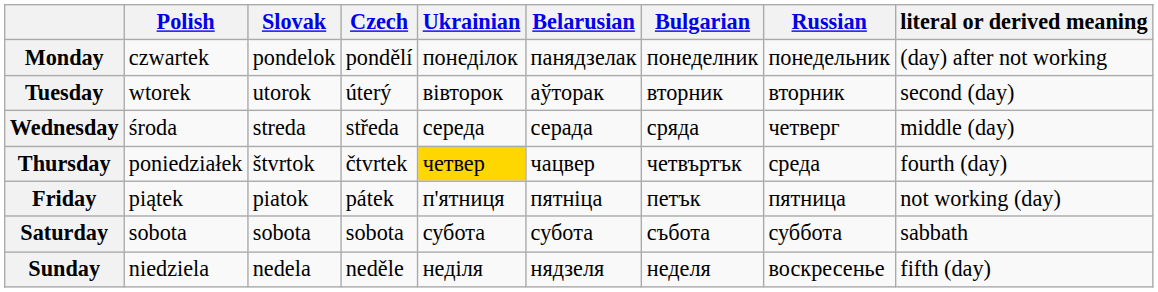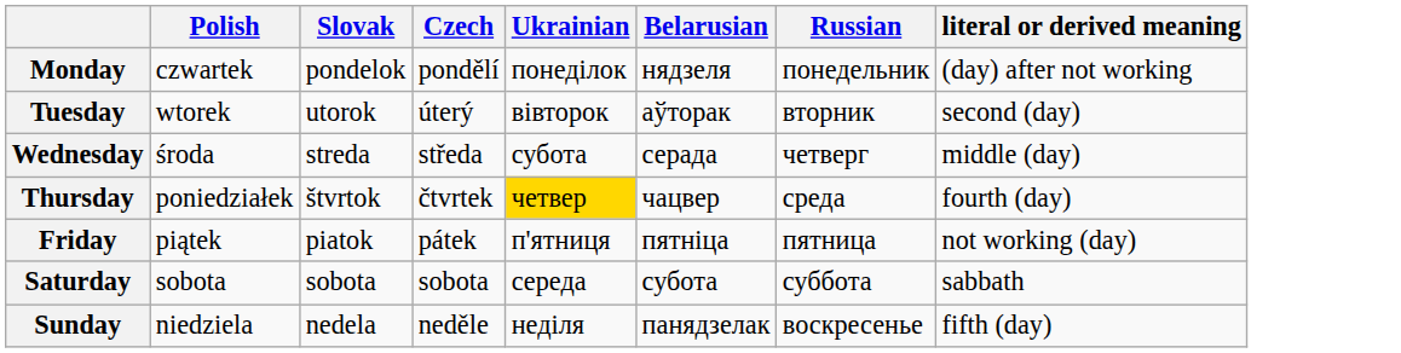- column: Bulgarian | понеделник | вторник | сряда | четвъртък | петък | събота | неделя
Monday | Belarusian: панядзелак -> нядзеля
Wednesday | Ukrainian: середа -> субота
Saturday | Ukrainian: субота -> середа
Sunday | Belarusian: нядзеля -> панядзелак
